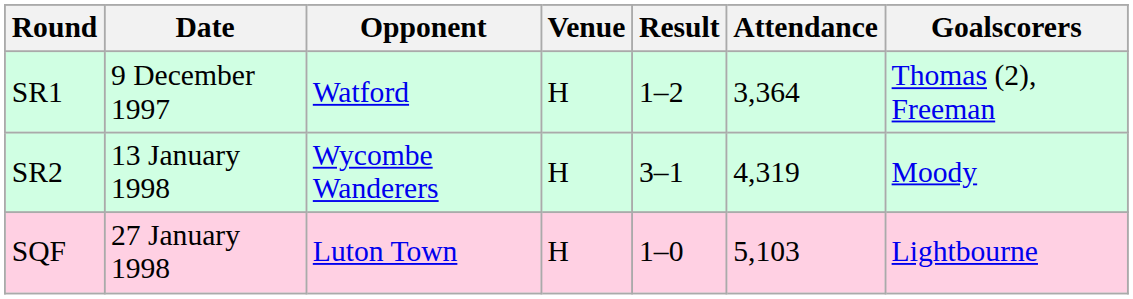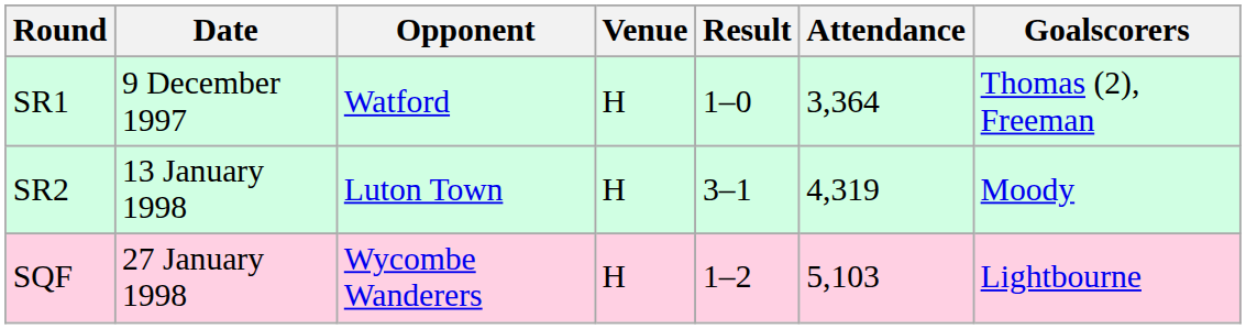SR1 | Result: 1–2 -> 1–0
SR2 | Opponent: Wycombe Wanderers -> Luton Town
SQF | Opponent: Luton Town -> Wycombe Wanderers
SQF | Result: 1–0 -> 1–2
